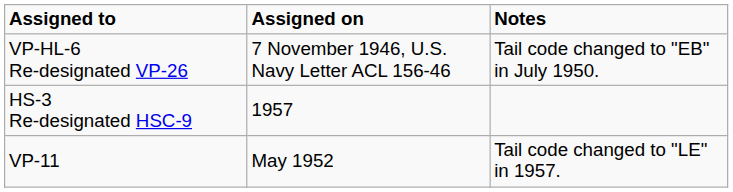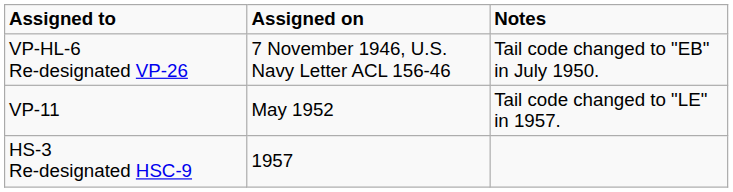rows swapped: VP-11 <-> HS-3 Re-designated HSC-9
